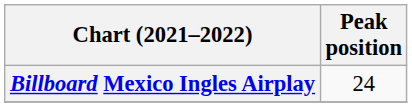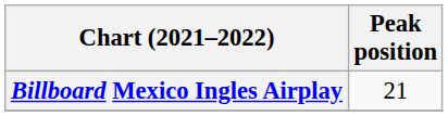Billboard Mexico Ingles Airplay | Peak position: 24 -> 21
